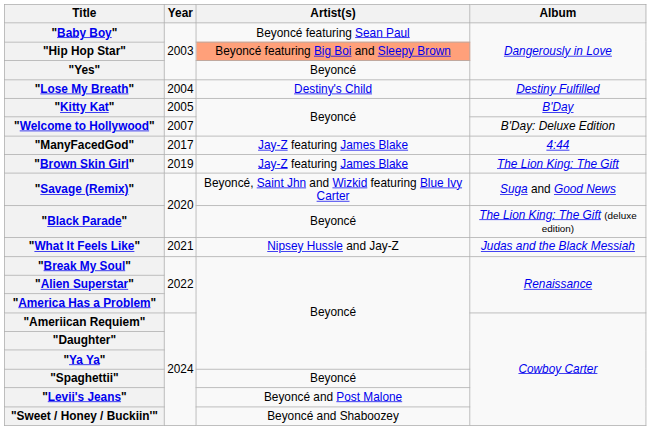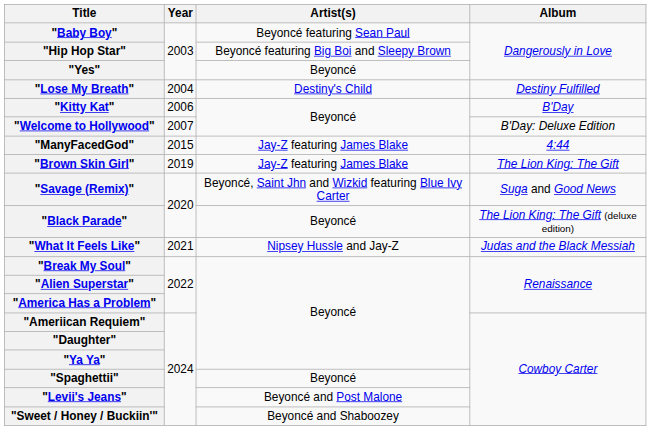"Hip Hop Star" | Artist(s): lightsalmon background -> no background
"Kitty Kat" | Year: 2005 -> 2006
"ManyFacedGod" | Year: 2017 -> 2015
